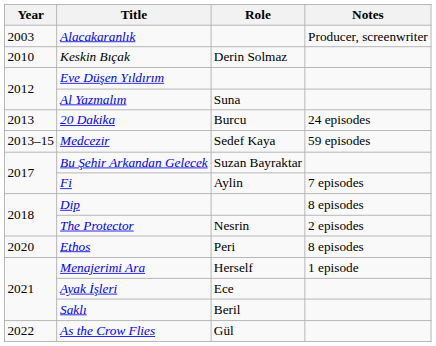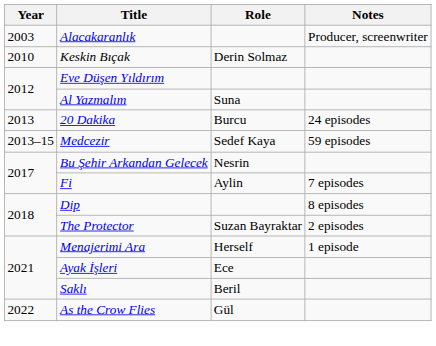Bu Şehir Arkandan Gelecek | Role: Suzan Bayraktar -> Nesrin
The Protector | Role: Nesrin -> Suzan Bayraktar
- row: 2020 | Ethos | Peri | 8 episodes
